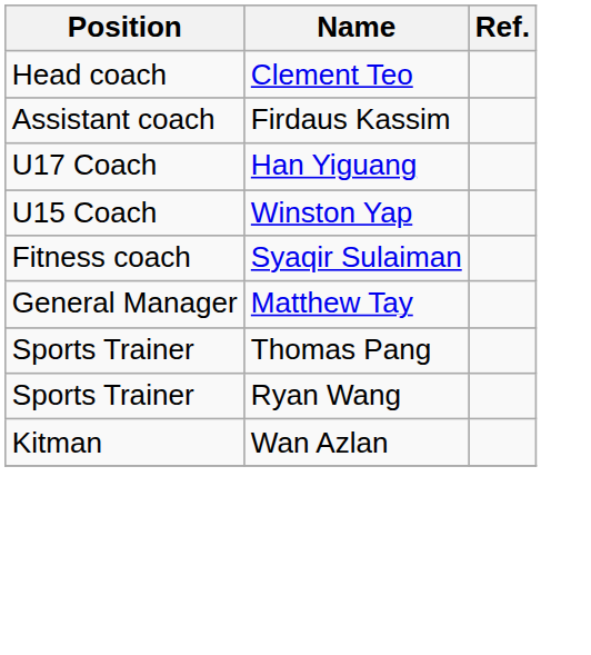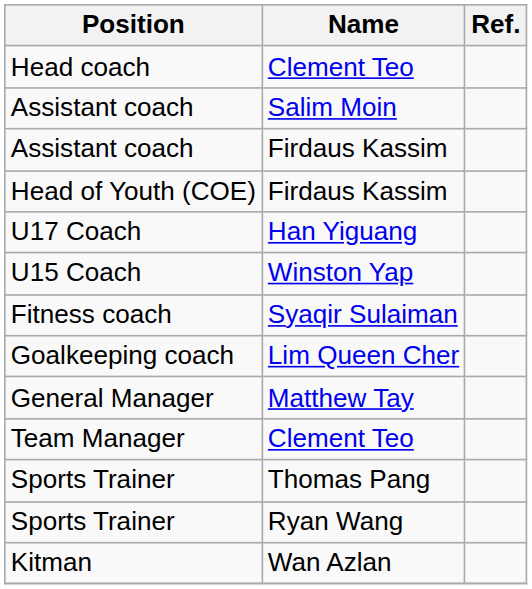+ row: Assistant coach | Salim Moin
+ row: Head of Youth (COE) | Firdaus Kassim
+ row: Goalkeeping coach | Lim Queen Cher
+ row: Team Manager | Clement Teo
